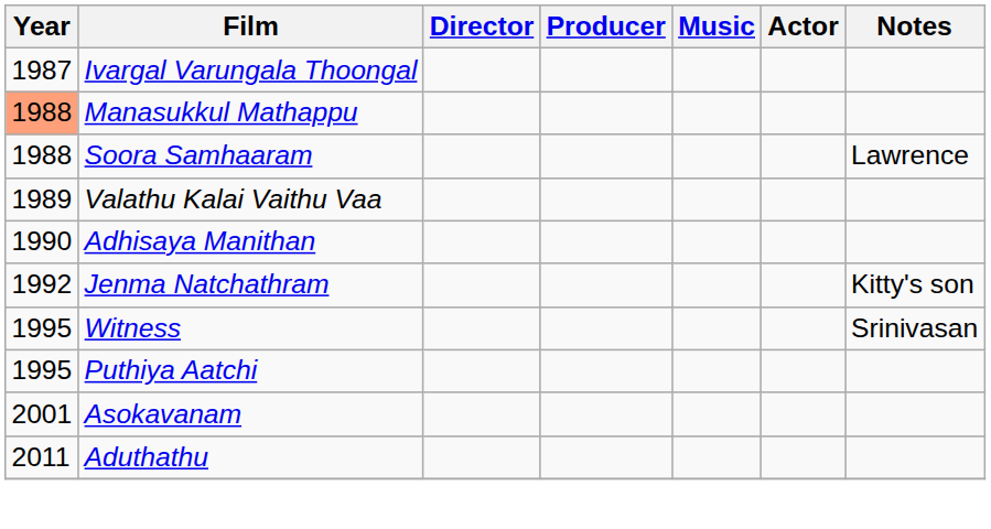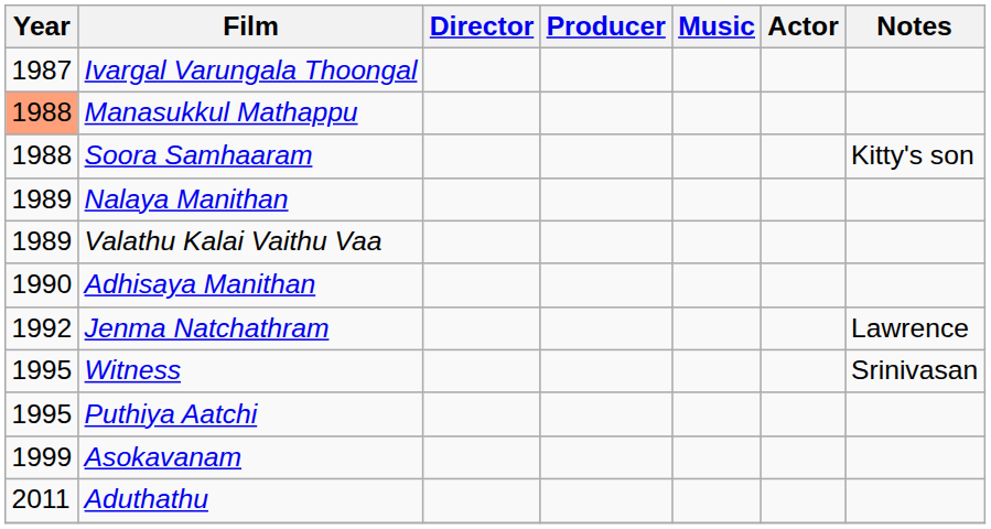Soora Samhaaram | Notes: Lawrence -> Kitty's son
+ row: 1989 | Nalaya Manithan
Jenma Natchathram | Notes: Kitty's son -> Lawrence
Asokavanam | Year: 2001 -> 1999
